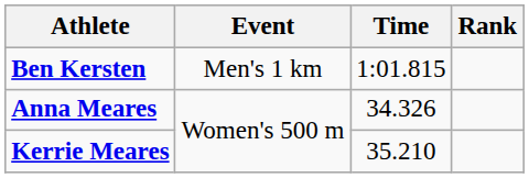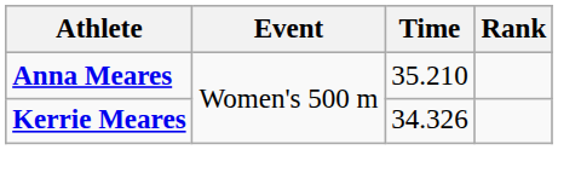- row: Ben Kersten | Men's 1 km | 1:01.815
Anna Meares | Time: 34.326 -> 35.210
Kerrie Meares | Time: 35.210 -> 34.326
